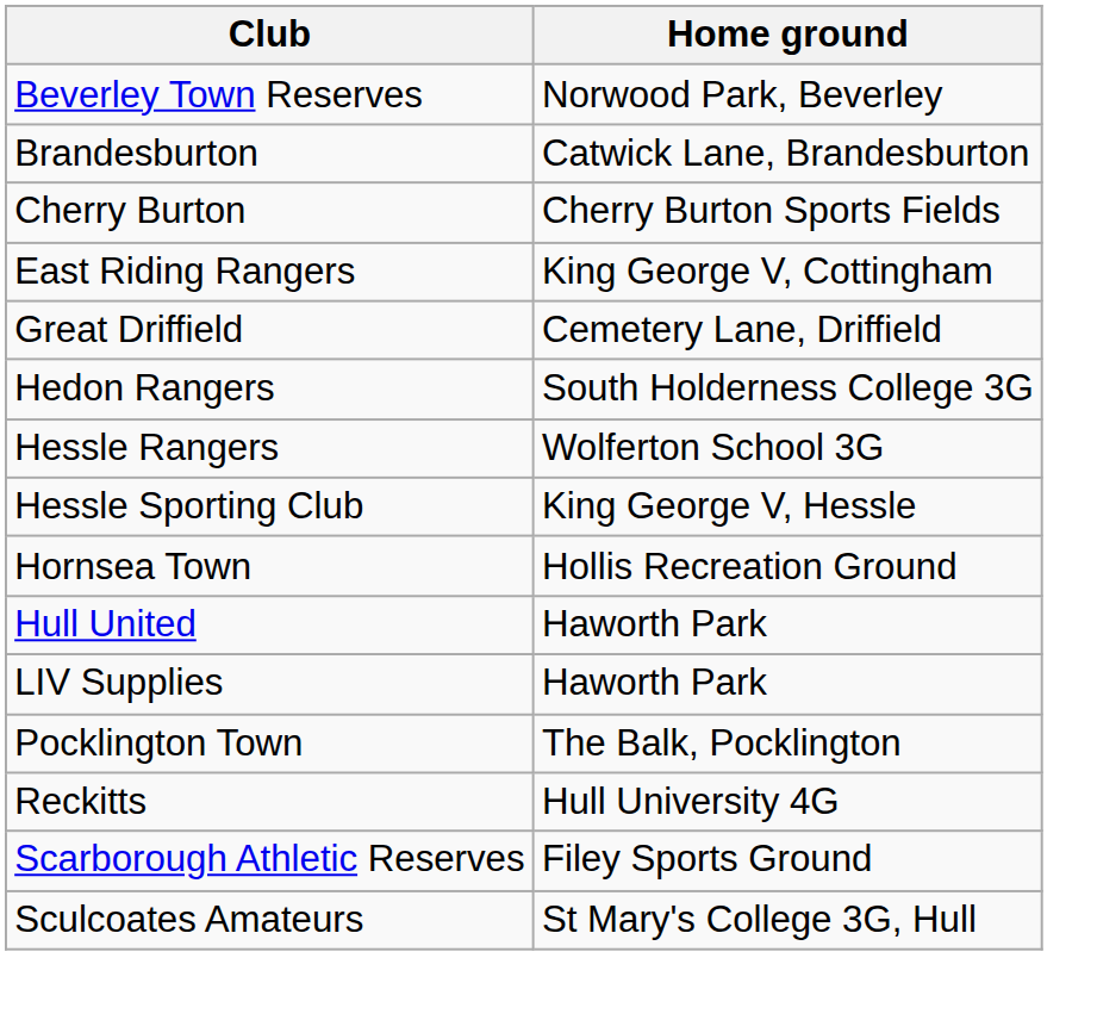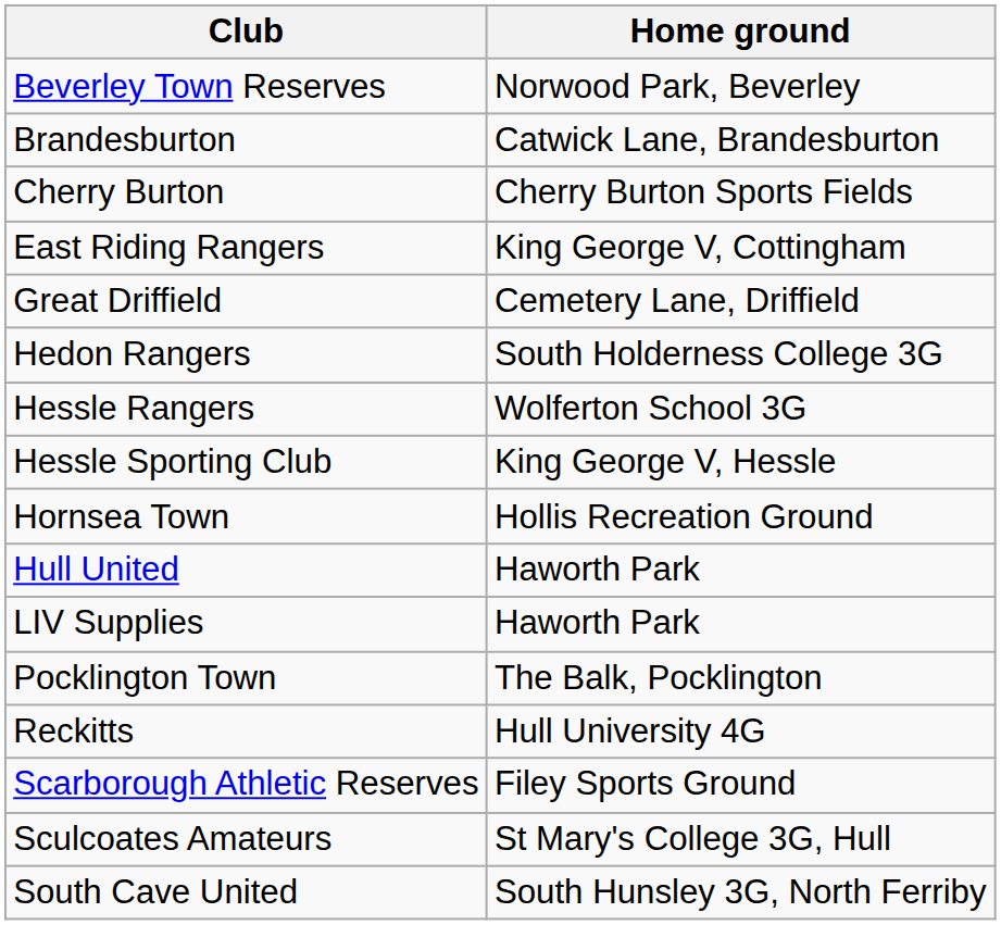+ row: South Cave United | South Hunsley 3G, North Ferriby
